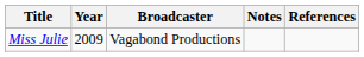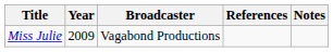columns swapped: Notes <-> References
